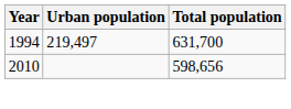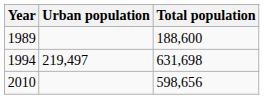+ row: 1989 | 188,600
1994 | Total population: 631,700 -> 631,698
